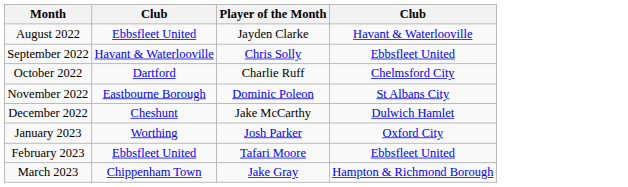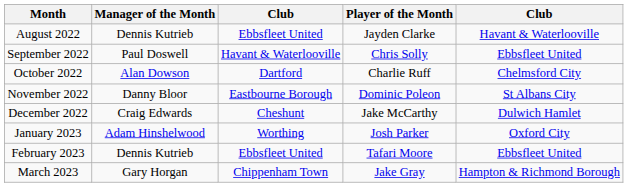+ column: Manager of the Month | Dennis Kutrieb | Paul Doswell | Alan Dowson | Danny Bloor | Craig Edwards | Adam Hinshelwood | Dennis Kutrieb | Gary Horgan
